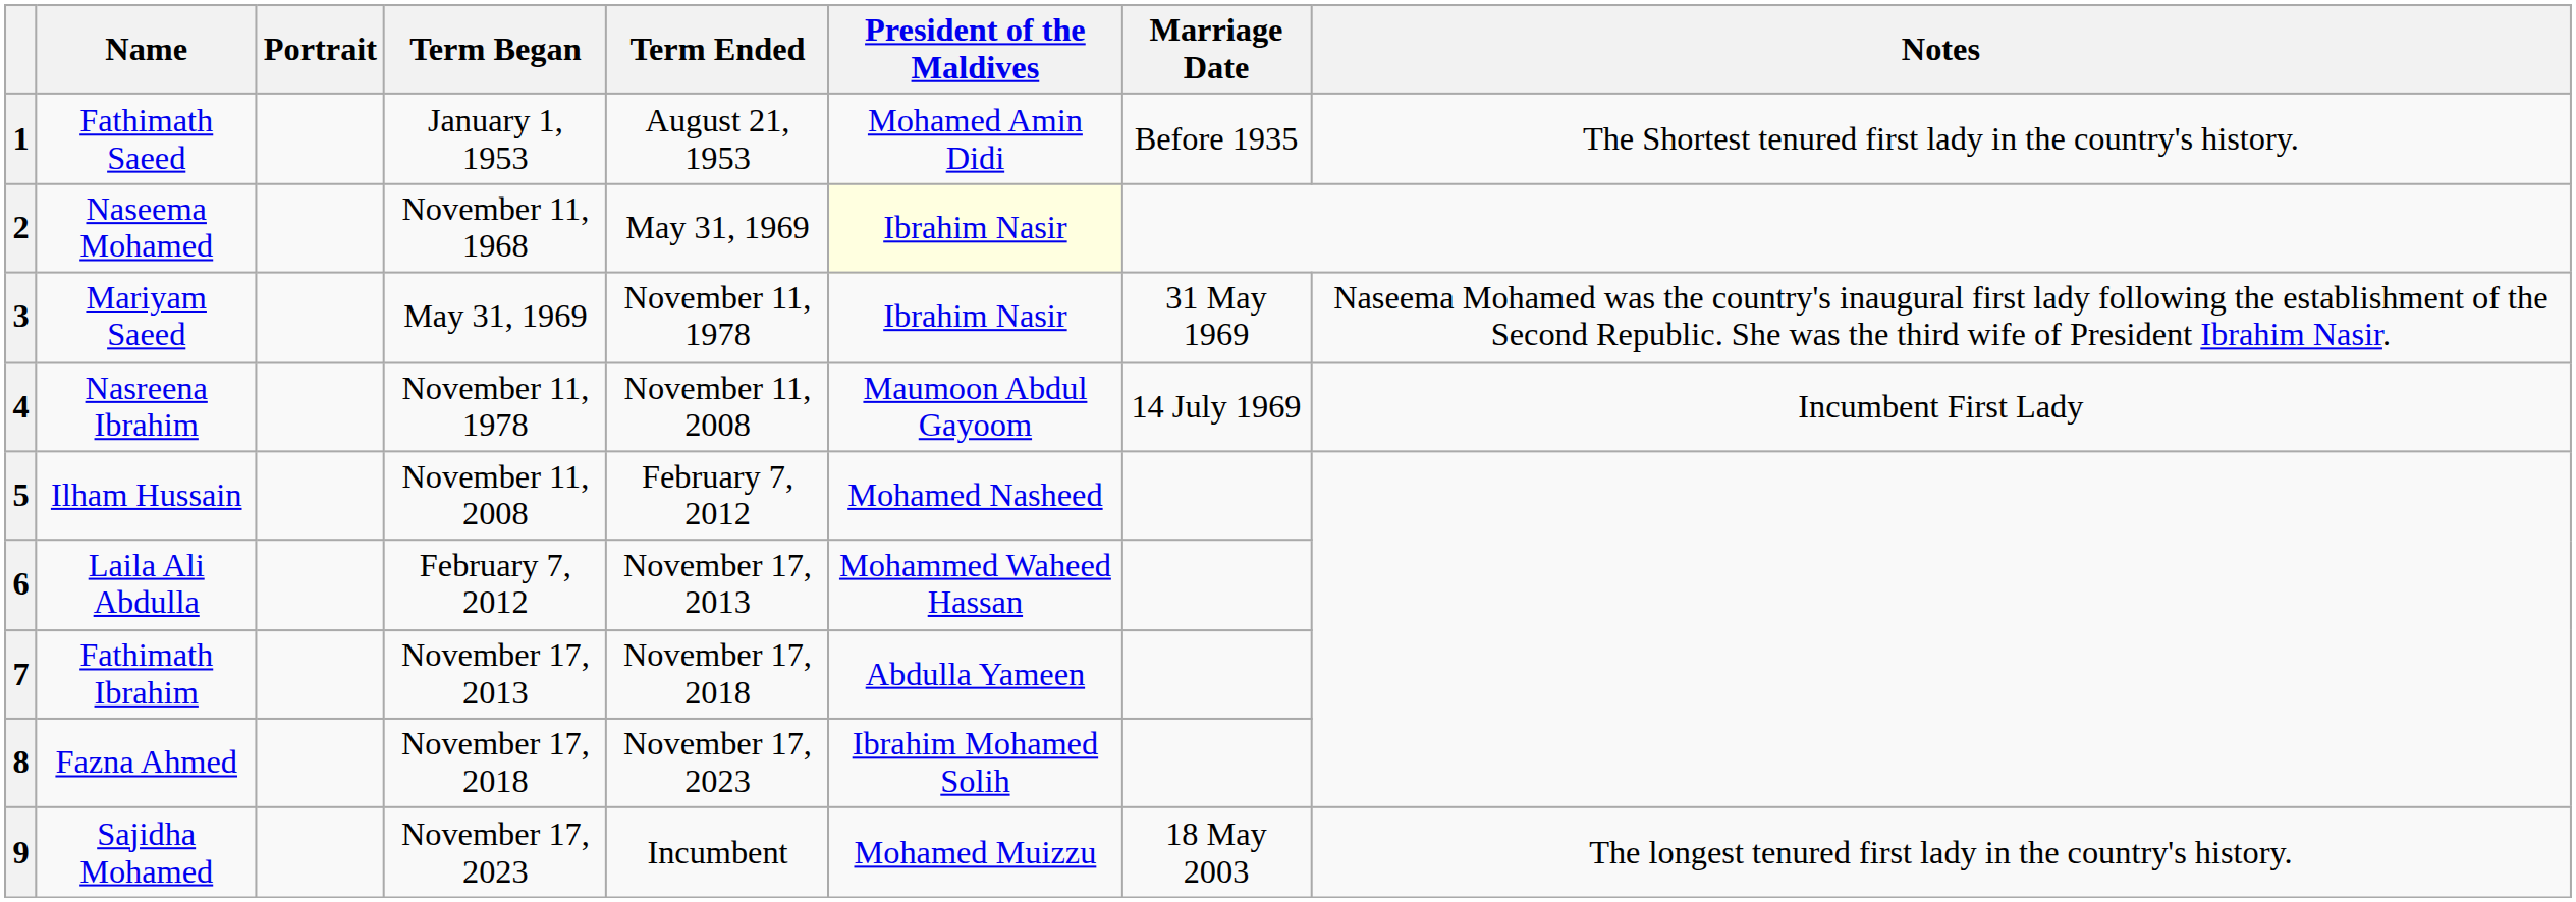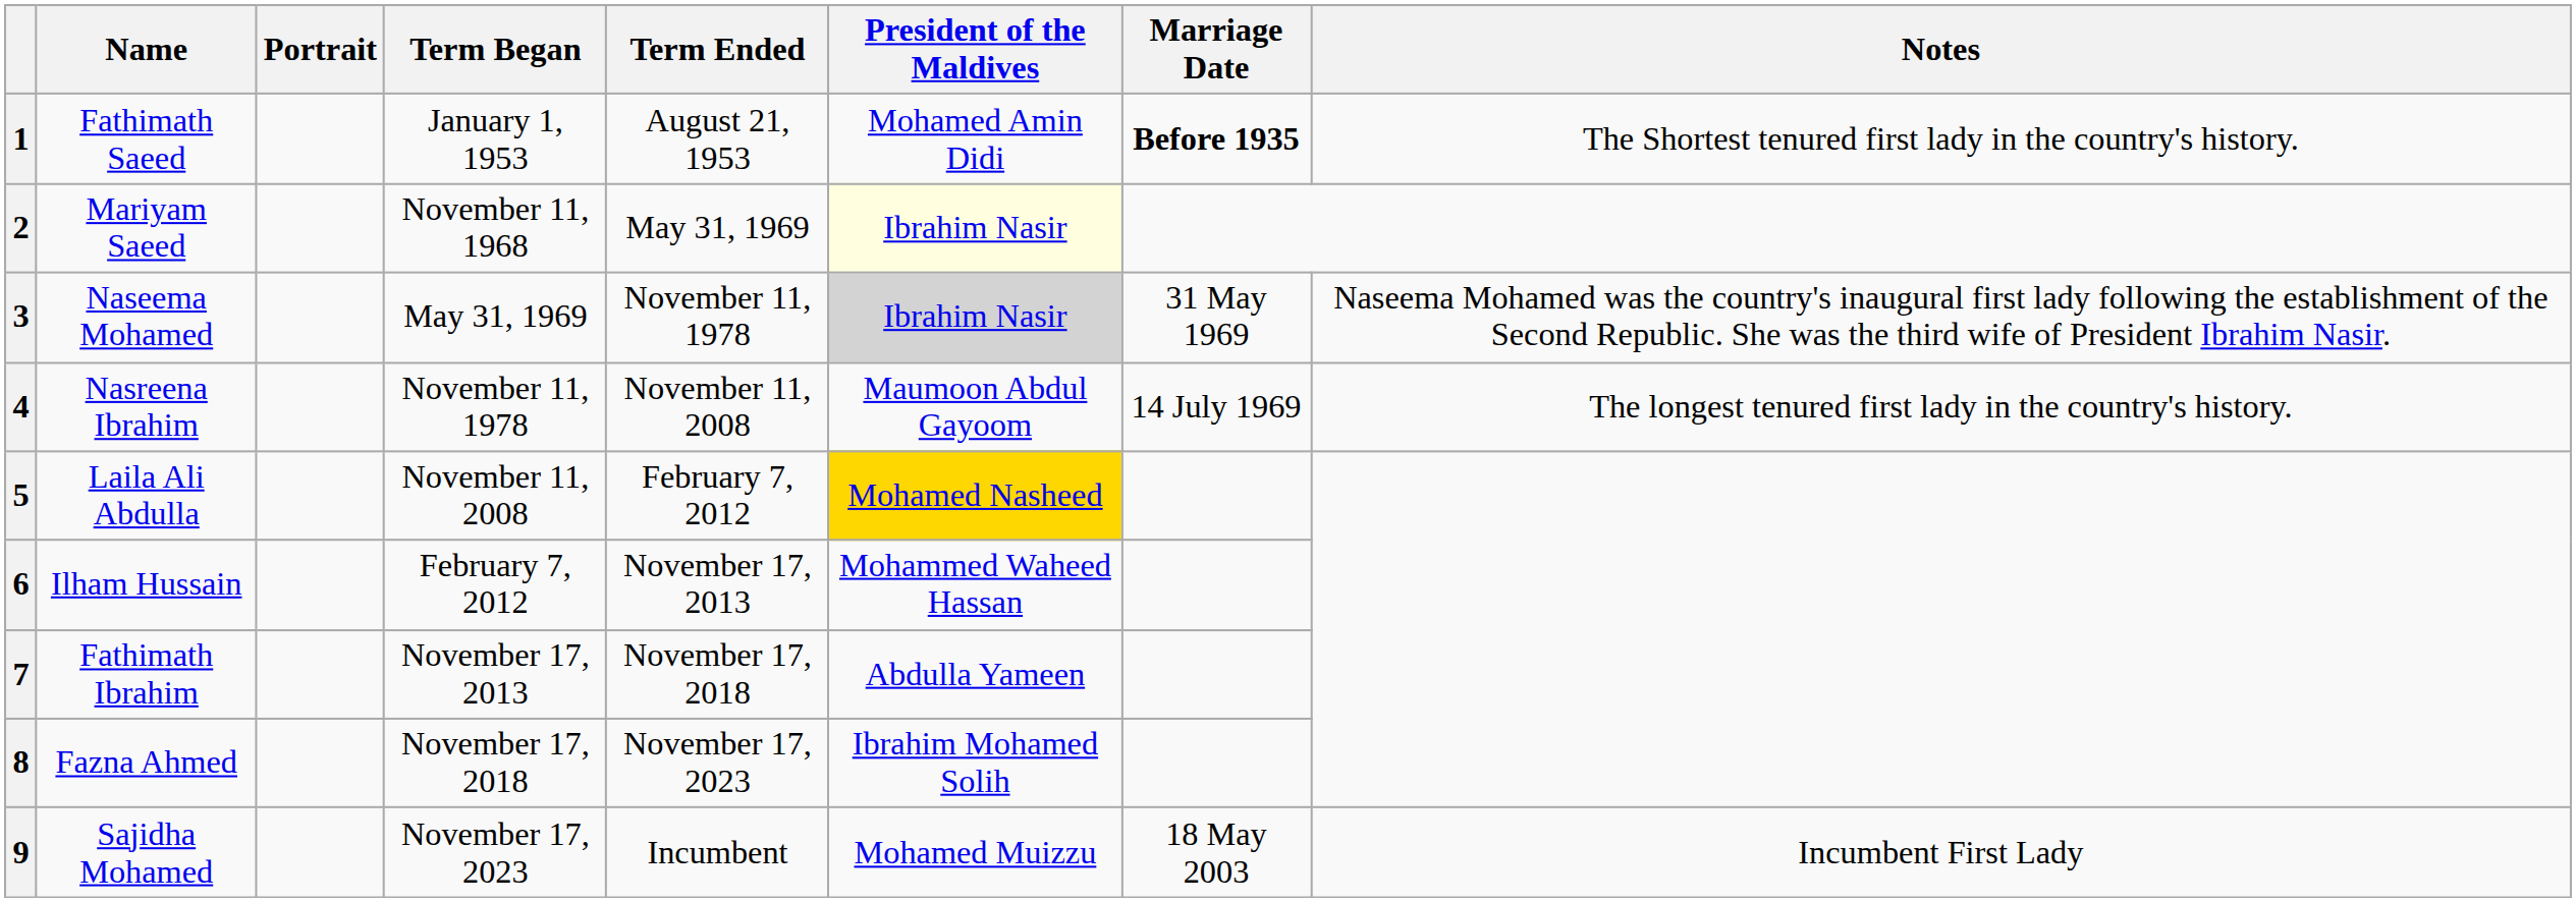1 | Marriage Date: normal -> bold
2 | Name: Naseema Mohamed -> Mariyam Saeed
3 | Name: Mariyam Saeed -> Naseema Mohamed
3 | President of the Maldives: no background -> lightgrey background
4 | Notes: Incumbent First Lady -> The longest tenured first lady in the country's history.
5 | Name: Ilham Hussain -> Laila Ali Abdulla
5 | President of the Maldives: no background -> gold background
6 | Name: Laila Ali Abdulla -> Ilham Hussain
9 | Notes: The longest tenured first lady in the country's history. -> Incumbent First Lady
